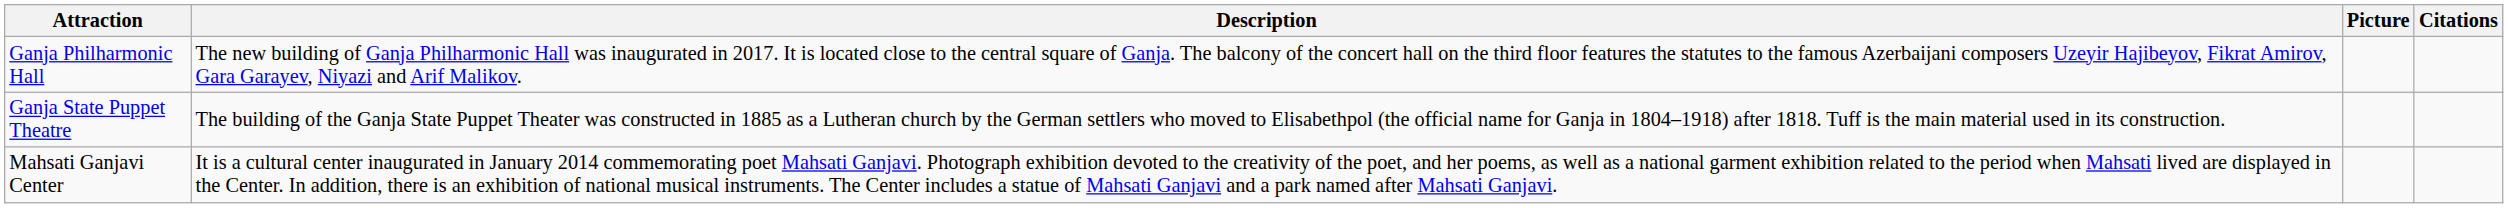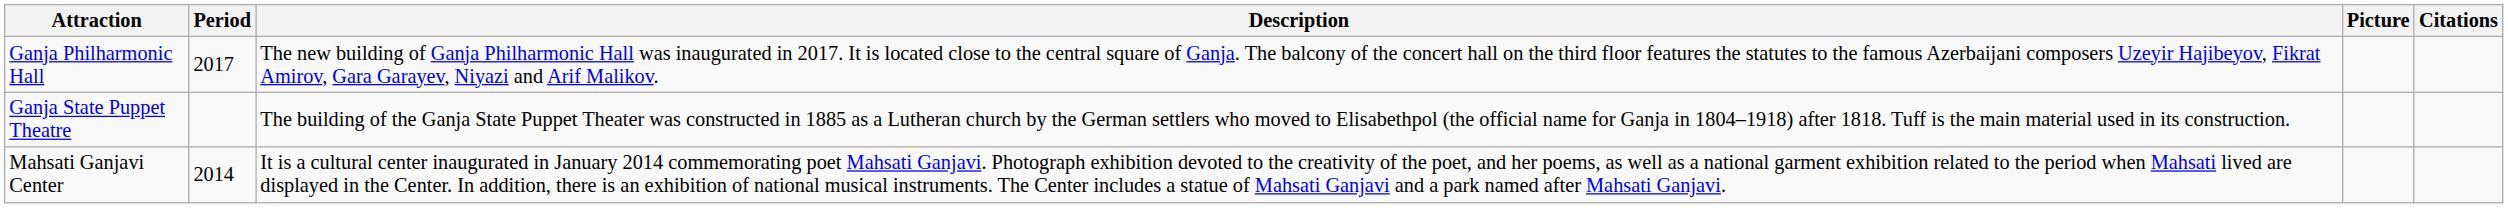+ column: Period | 2017 | 2014
